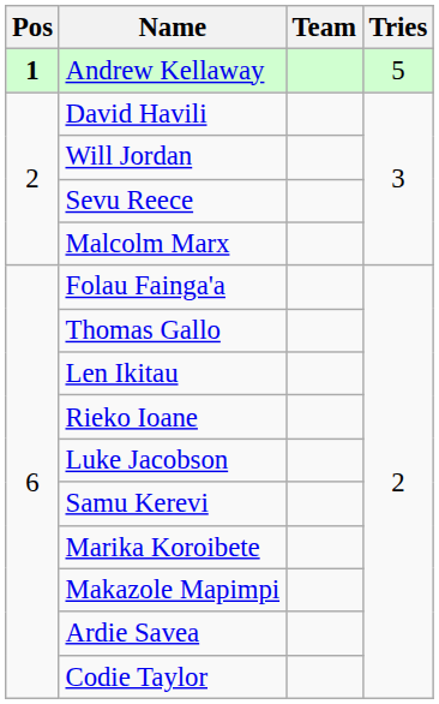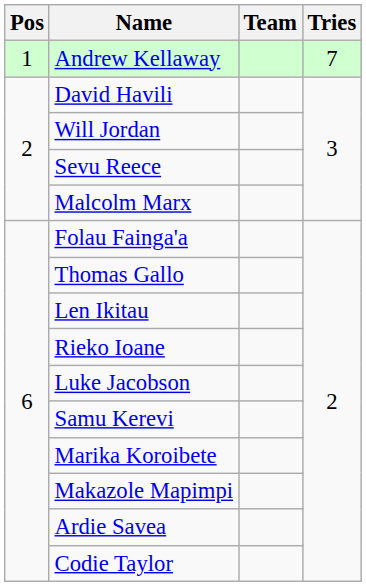Andrew Kellaway | Pos: bold -> normal
Andrew Kellaway | Tries: 5 -> 7
